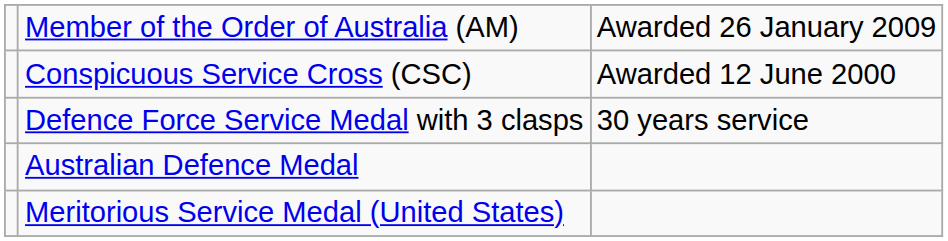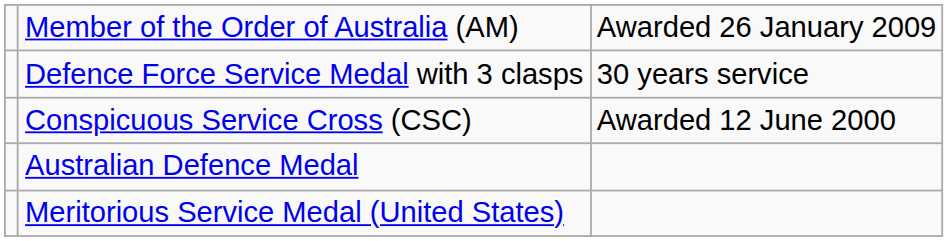rows swapped: Conspicuous Service Cross (CSC) <-> Defence Force Service Medal with 3 clasps
